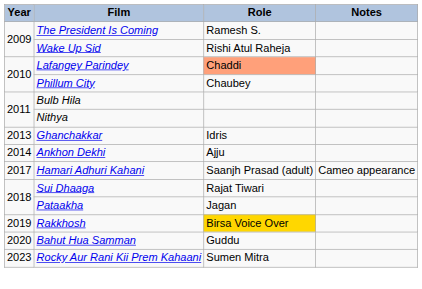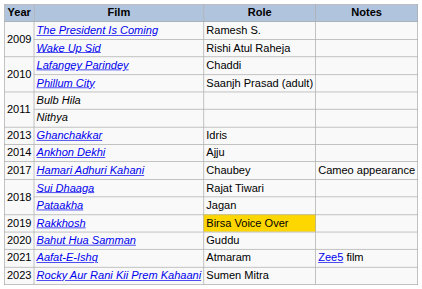Lafangey Parindey | Role: lightsalmon background -> no background
Phillum City | Role: Chaubey -> Saanjh Prasad (adult)
Hamari Adhuri Kahani | Role: Saanjh Prasad (adult) -> Chaubey
+ row: 2021 | Aafat-E-Ishq | Atmaram | Zee5 film
